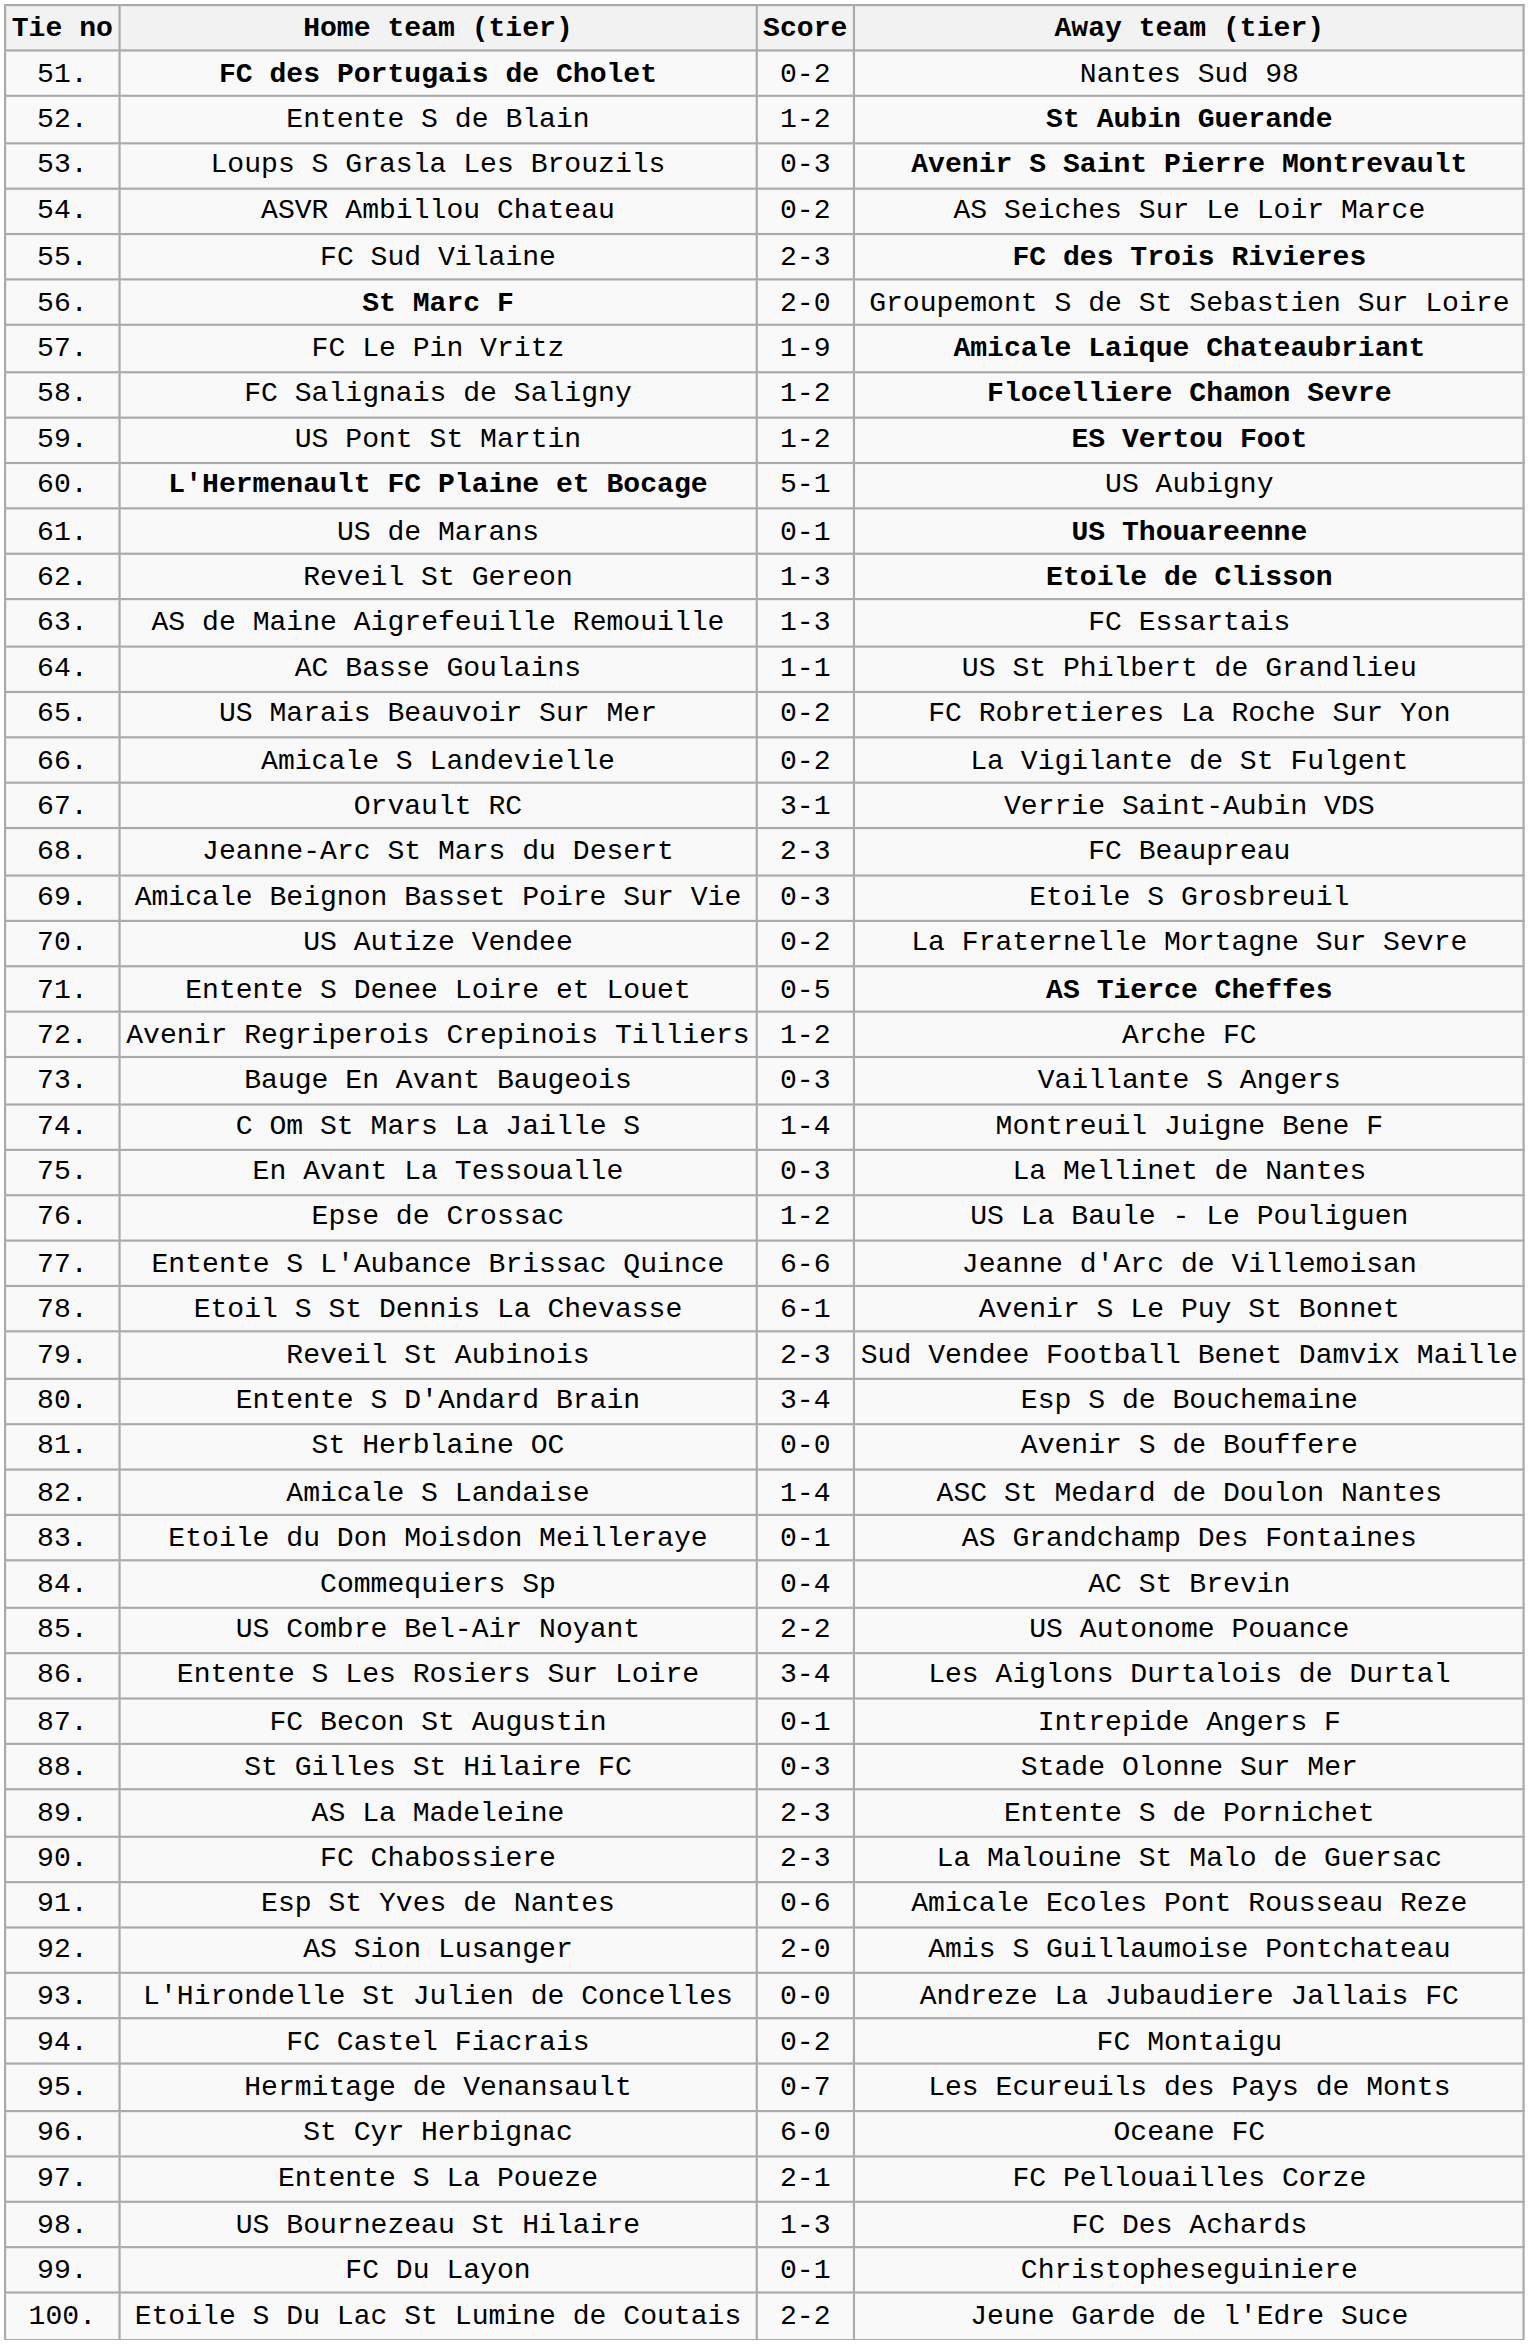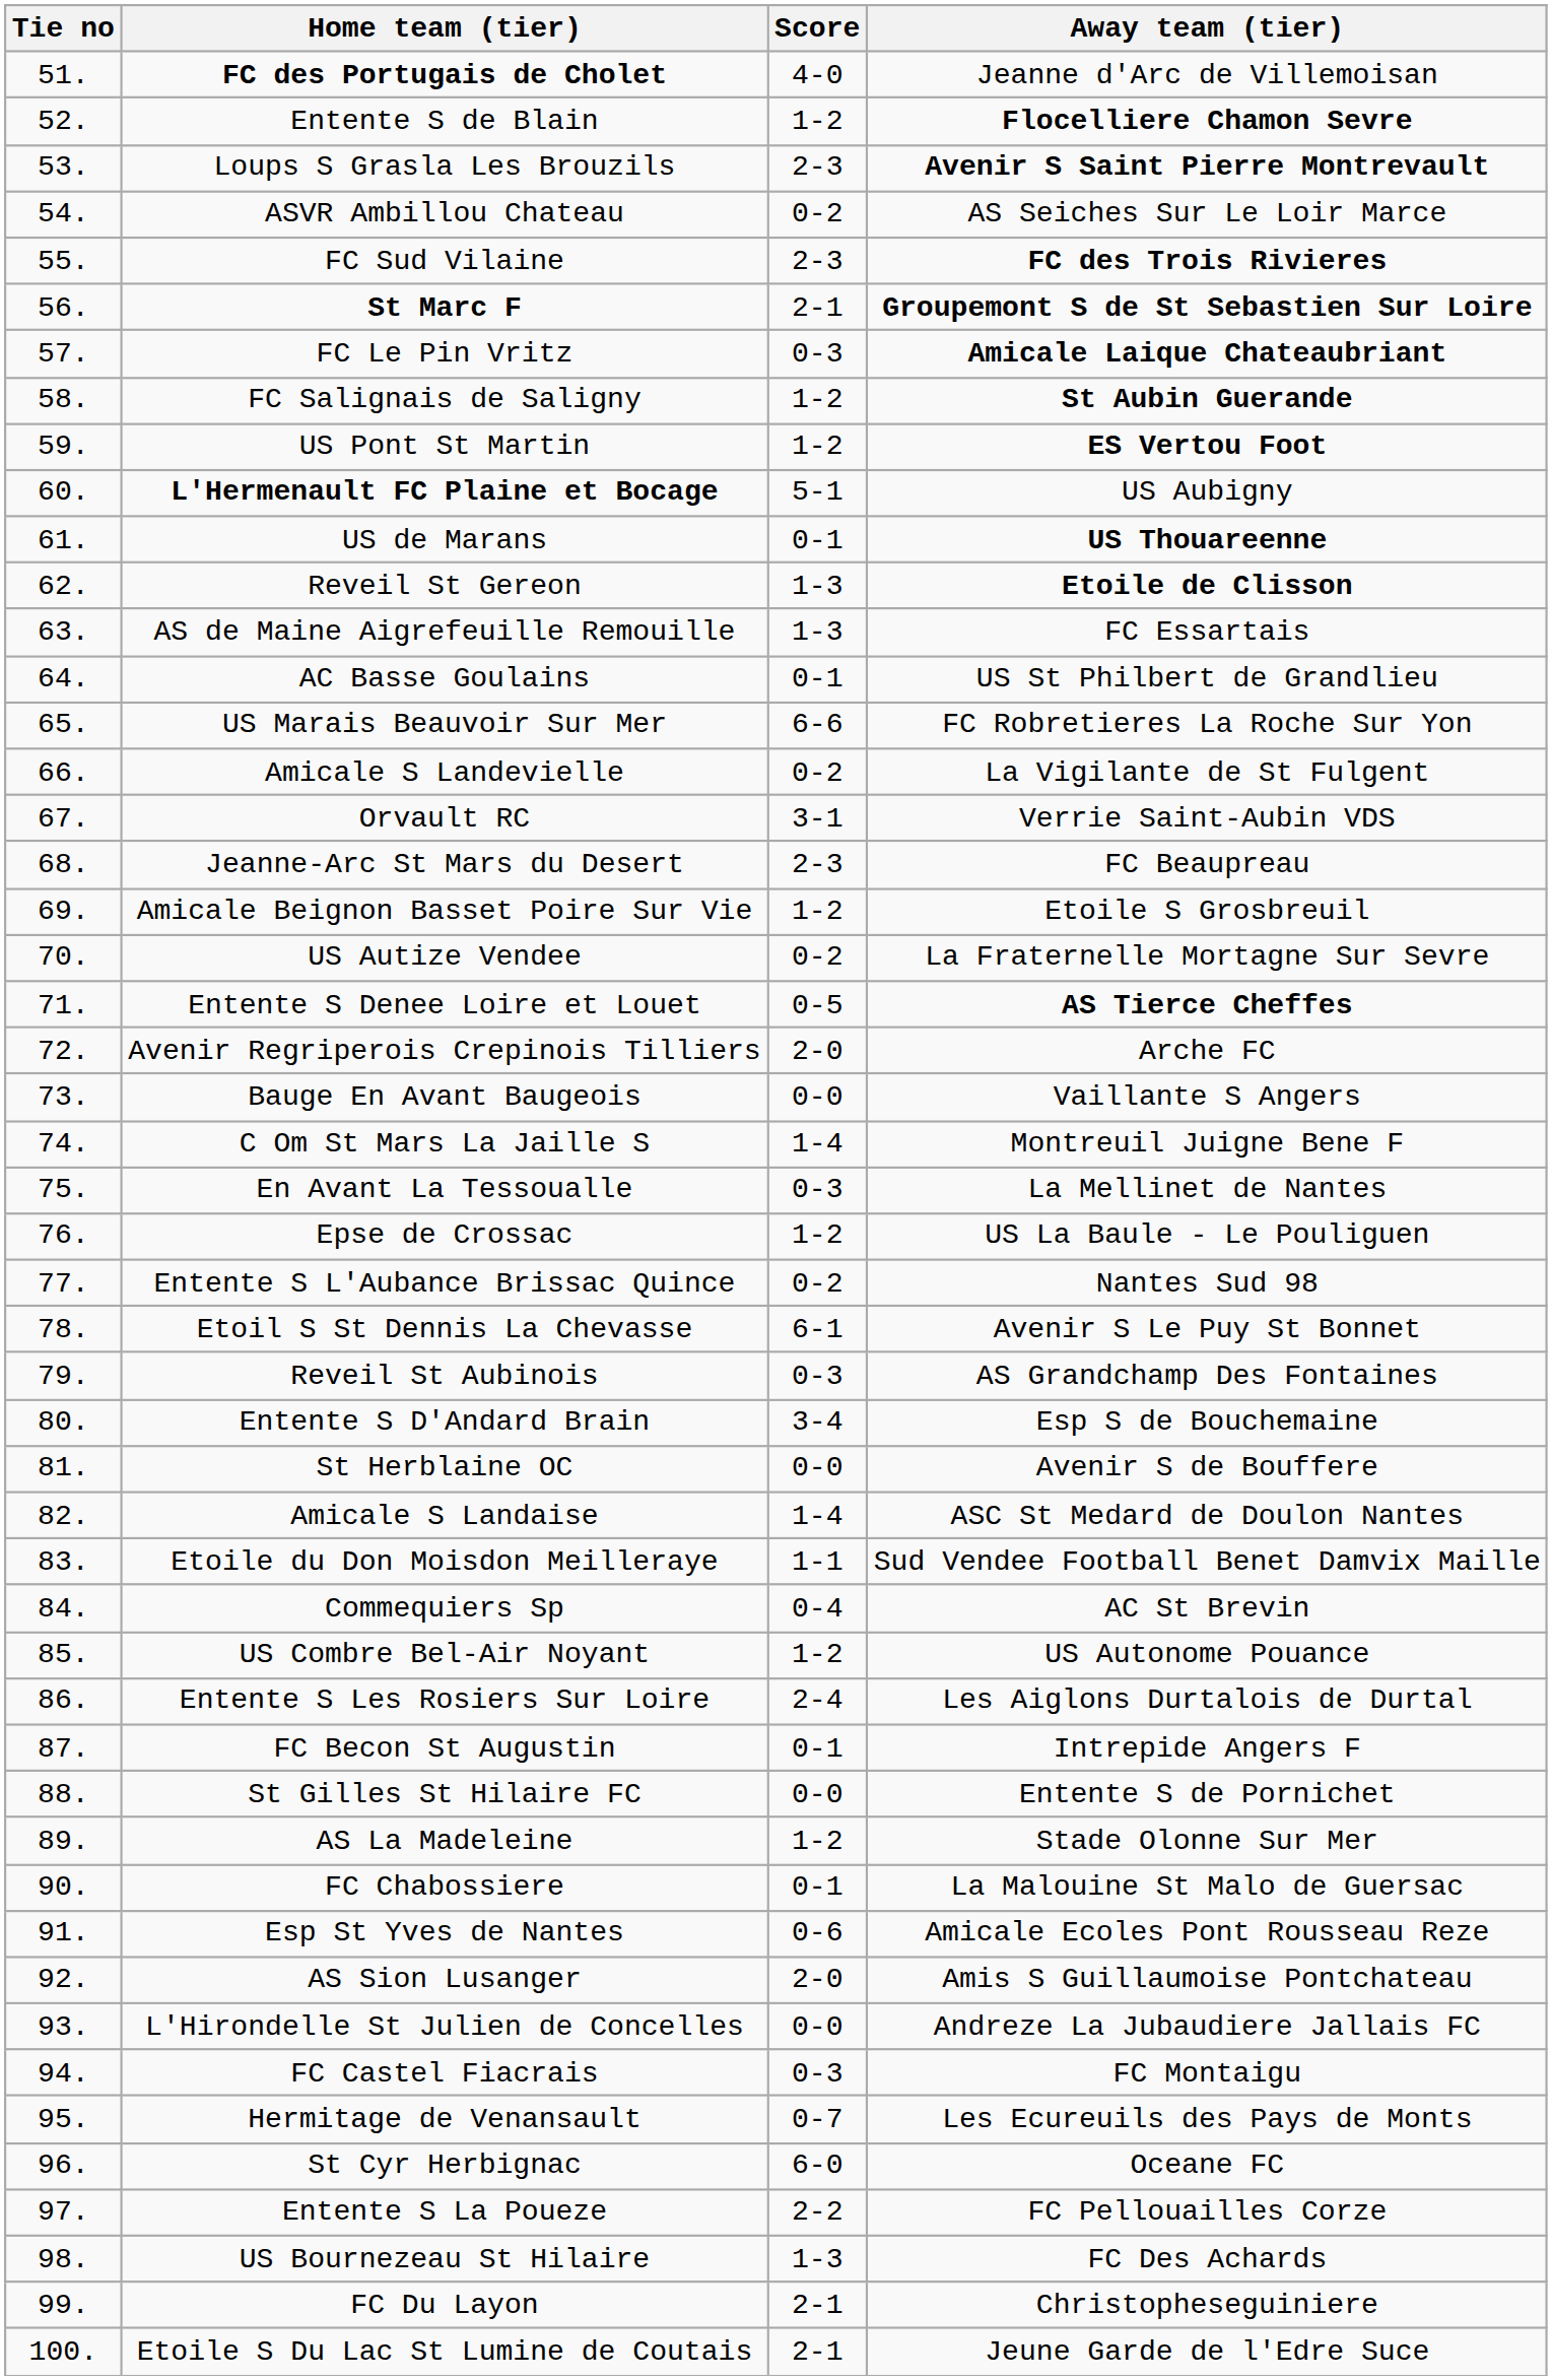FC des Portugais de Cholet | Score: 0-2 -> 4-0
FC des Portugais de Cholet | Away team (tier): Nantes Sud 98 -> Jeanne d'Arc de Villemoisan
Entente S de Blain | Away team (tier): St Aubin Guerande -> Flocelliere Chamon Sevre
Loups S Grasla Les Brouzils | Score: 0-3 -> 2-3
St Marc F | Score: 2-0 -> 2-1
St Marc F | Away team (tier): normal -> bold
FC Le Pin Vritz | Score: 1-9 -> 0-3
FC Salignais de Saligny | Away team (tier): Flocelliere Chamon Sevre -> St Aubin Guerande
AC Basse Goulains | Score: 1-1 -> 0-1
US Marais Beauvoir Sur Mer | Score: 0-2 -> 6-6
Amicale Beignon Basset Poire Sur Vie | Score: 0-3 -> 1-2
Avenir Regriperois Crepinois Tilliers | Score: 1-2 -> 2-0
Bauge En Avant Baugeois | Score: 0-3 -> 0-0
Entente S L'Aubance Brissac Quince | Score: 6-6 -> 0-2
Entente S L'Aubance Brissac Quince | Away team (tier): Jeanne d'Arc de Villemoisan -> Nantes Sud 98
Reveil St Aubinois | Score: 2-3 -> 0-3
Reveil St Aubinois | Away team (tier): Sud Vendee Football Benet Damvix Maille -> AS Grandchamp Des Fontaines
Etoile du Don Moisdon Meilleraye | Score: 0-1 -> 1-1
Etoile du Don Moisdon Meilleraye | Away team (tier): AS Grandchamp Des Fontaines -> Sud Vendee Football Benet Damvix Maille
US Combre Bel-Air Noyant | Score: 2-2 -> 1-2
Entente S Les Rosiers Sur Loire | Score: 3-4 -> 2-4
St Gilles St Hilaire FC | Score: 0-3 -> 0-0
St Gilles St Hilaire FC | Away team (tier): Stade Olonne Sur Mer -> Entente S de Pornichet
AS La Madeleine | Score: 2-3 -> 1-2
AS La Madeleine | Away team (tier): Entente S de Pornichet -> Stade Olonne Sur Mer
FC Chabossiere | Score: 2-3 -> 0-1
FC Castel Fiacrais | Score: 0-2 -> 0-3
Entente S La Poueze | Score: 2-1 -> 2-2
FC Du Layon | Score: 0-1 -> 2-1
Etoile S Du Lac St Lumine de Coutais | Score: 2-2 -> 2-1
